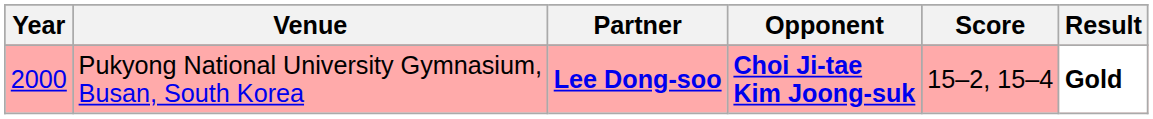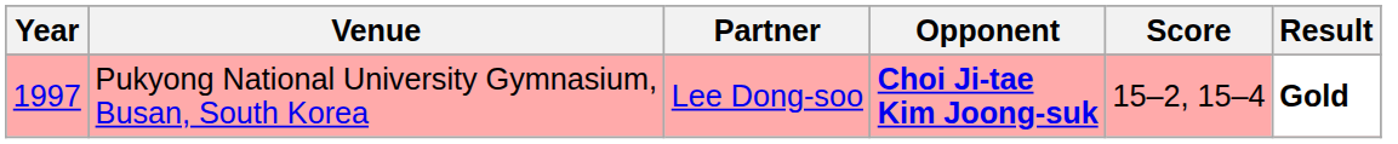Pukyong National University Gymnasium, Busan, South Korea | Year: 2000 -> 1997
Pukyong National University Gymnasium, Busan, South Korea | Partner: bold -> normal
